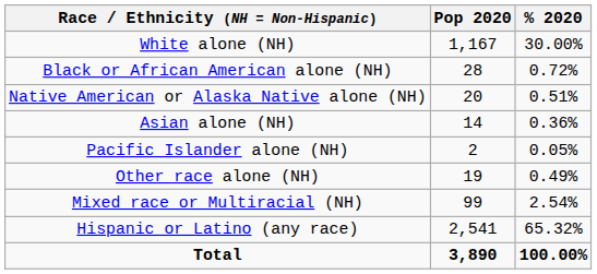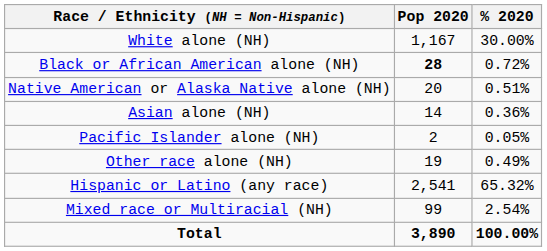Black or African American alone (NH) | Pop 2020: normal -> bold
rows swapped: Mixed race or Multiracial (NH) <-> Hispanic or Latino (any race)
